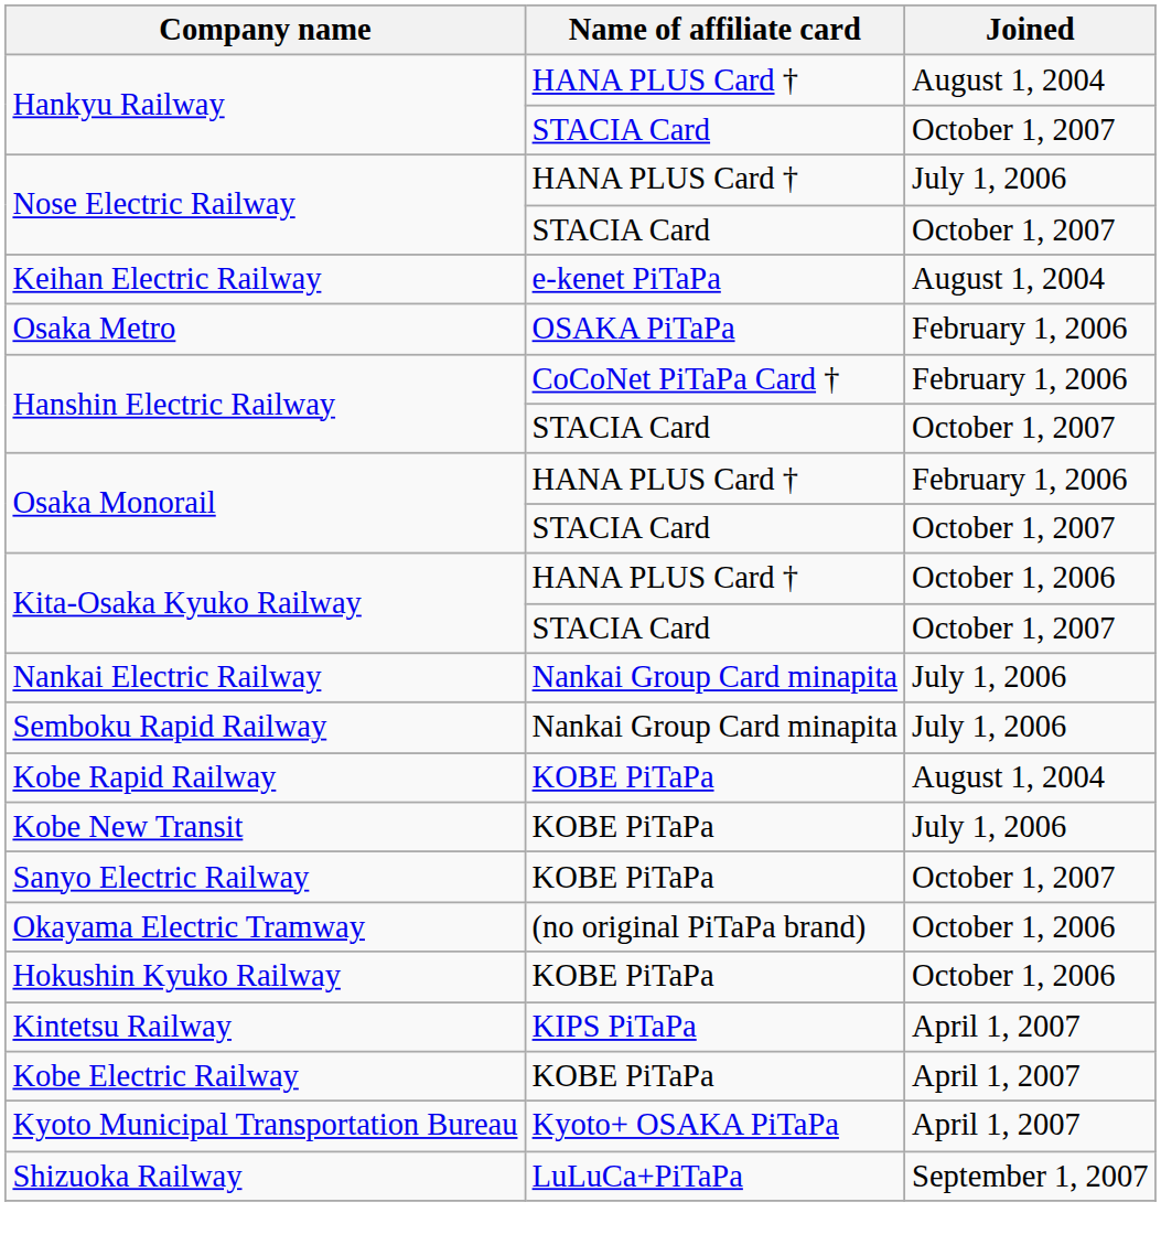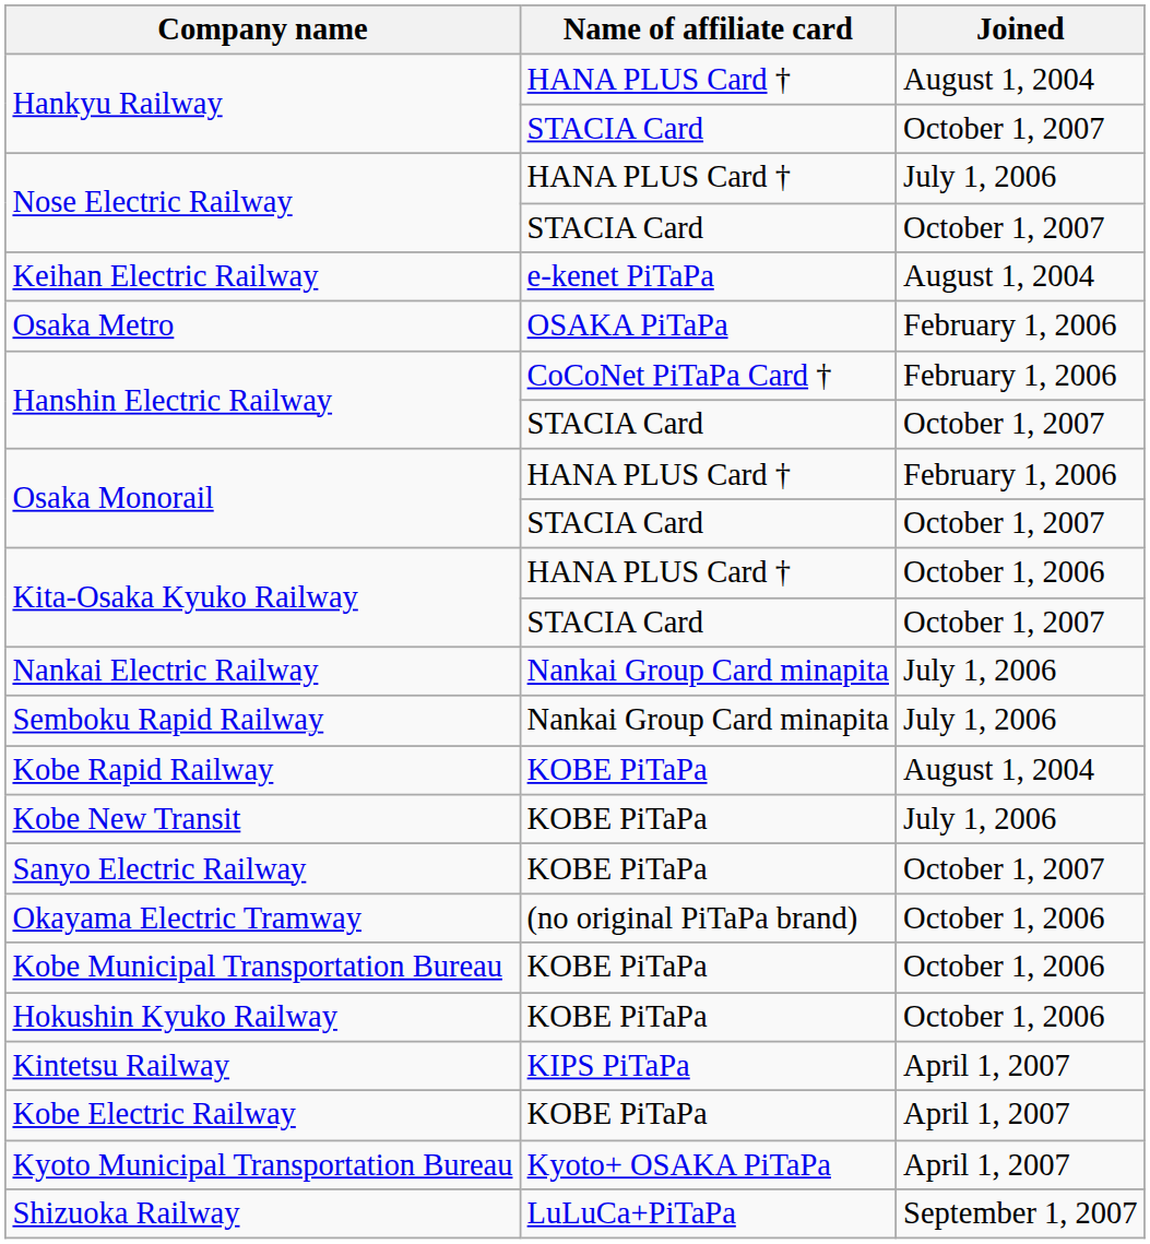+ row: Kobe Municipal Transportation Bureau | KOBE PiTaPa | October 1, 2006
